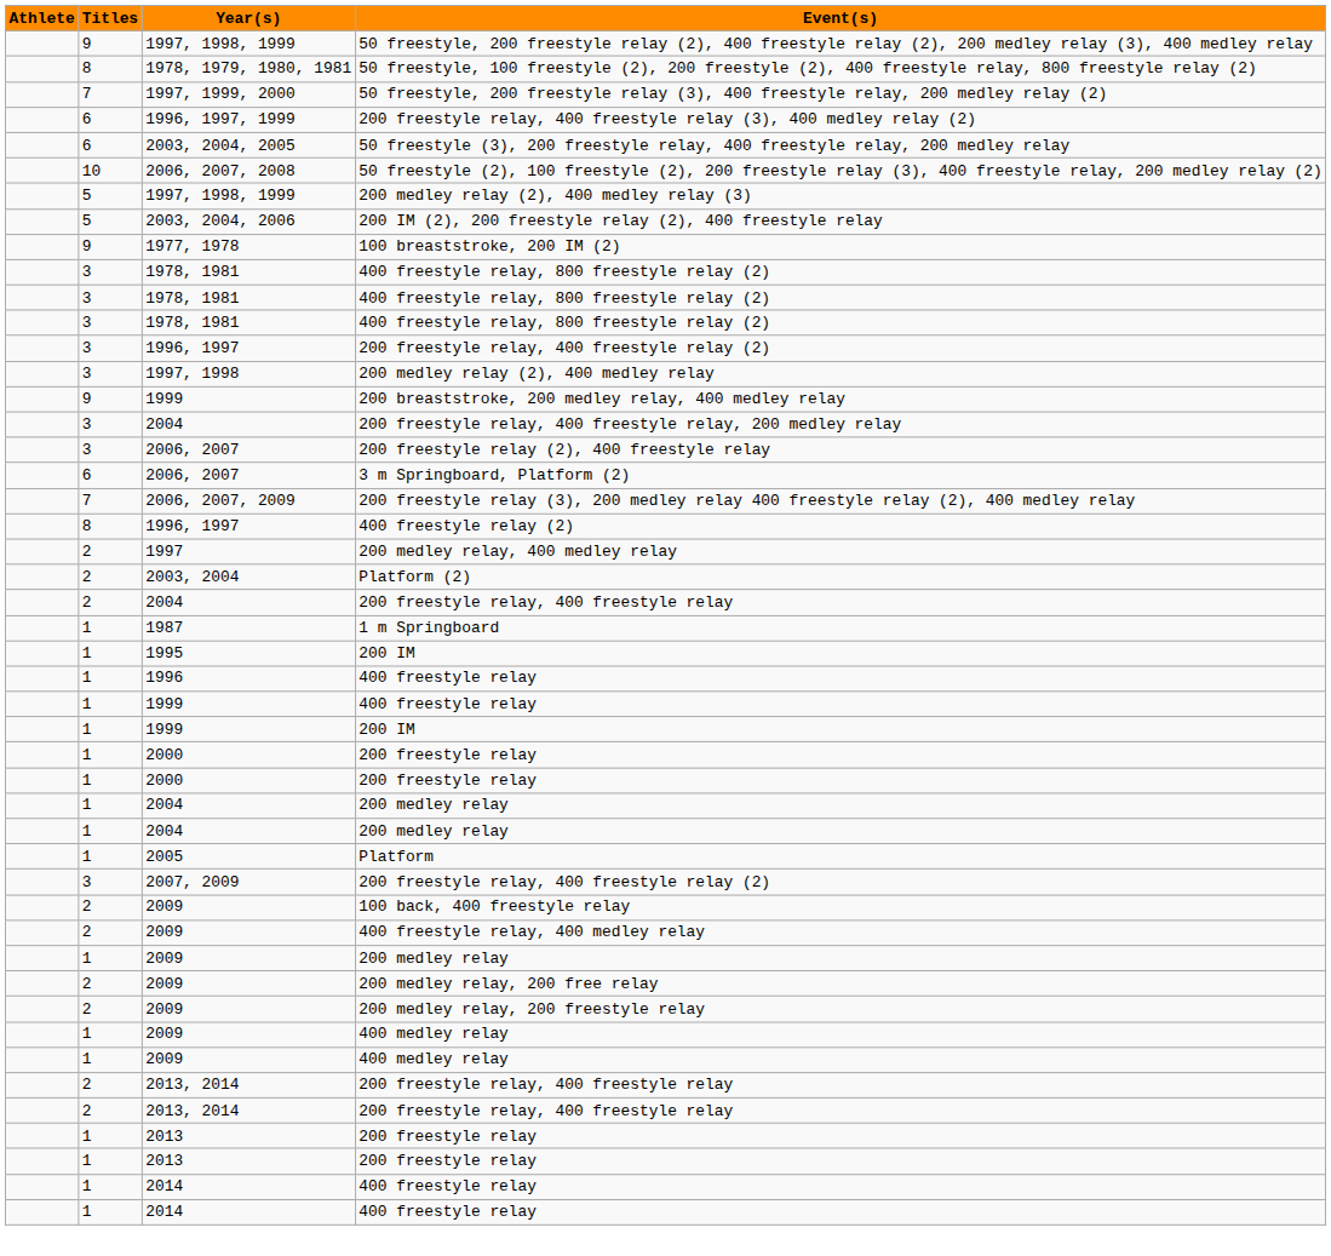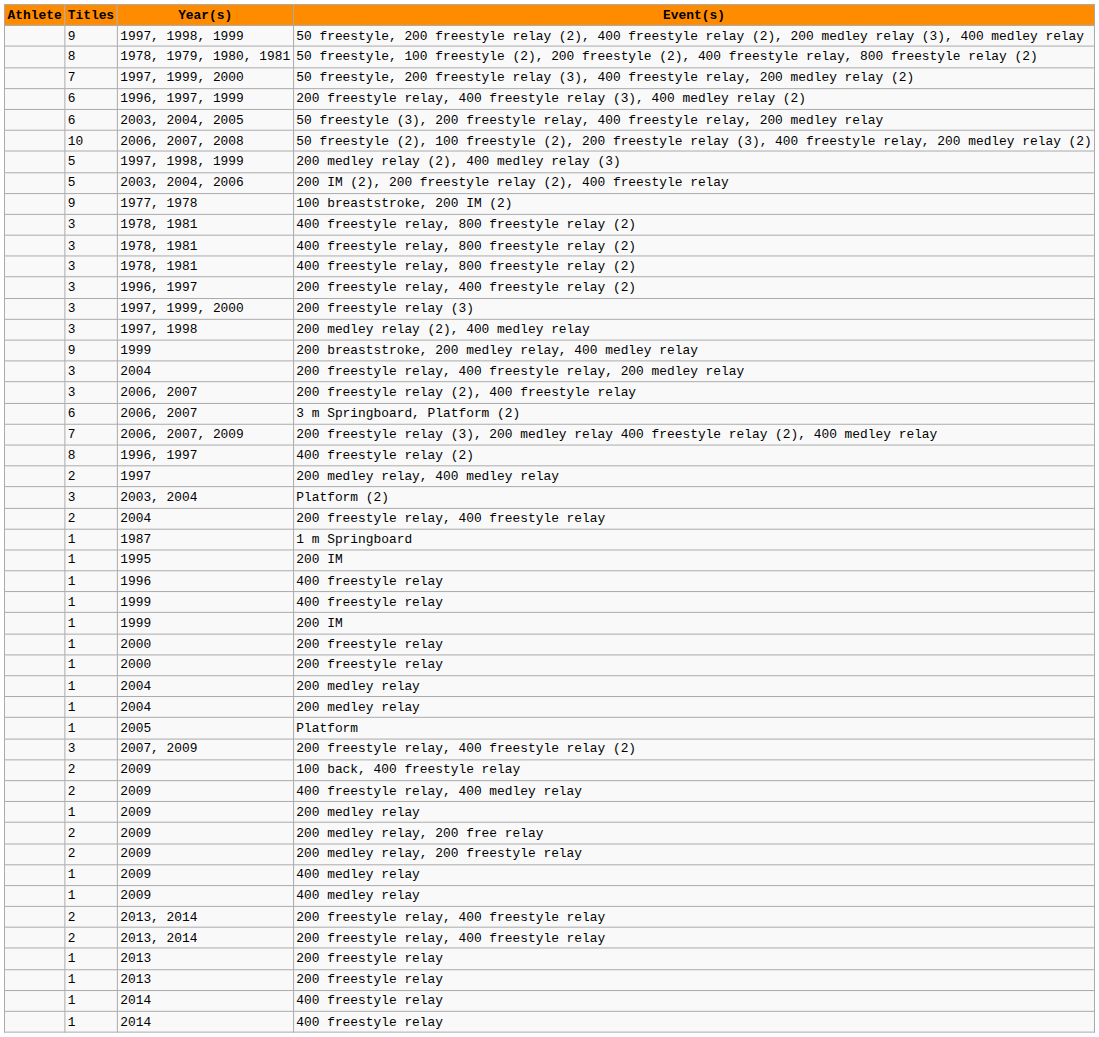+ row: 3 | 1997, 1999, 2000 | 200 freestyle relay (3)
Platform (2) | Titles: 2 -> 3
